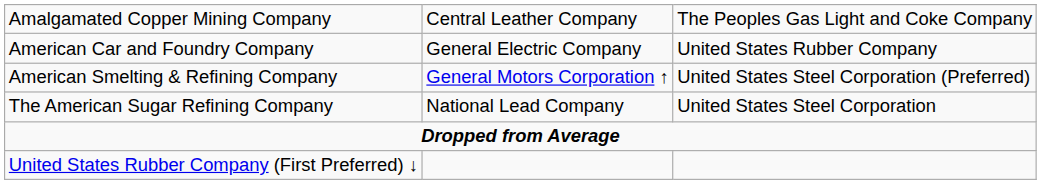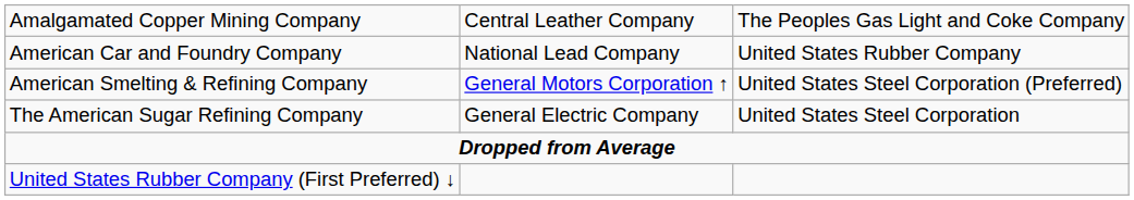American Car and Foundry Company | column 2: General Electric Company -> National Lead Company
The American Sugar Refining Company | column 2: National Lead Company -> General Electric Company
